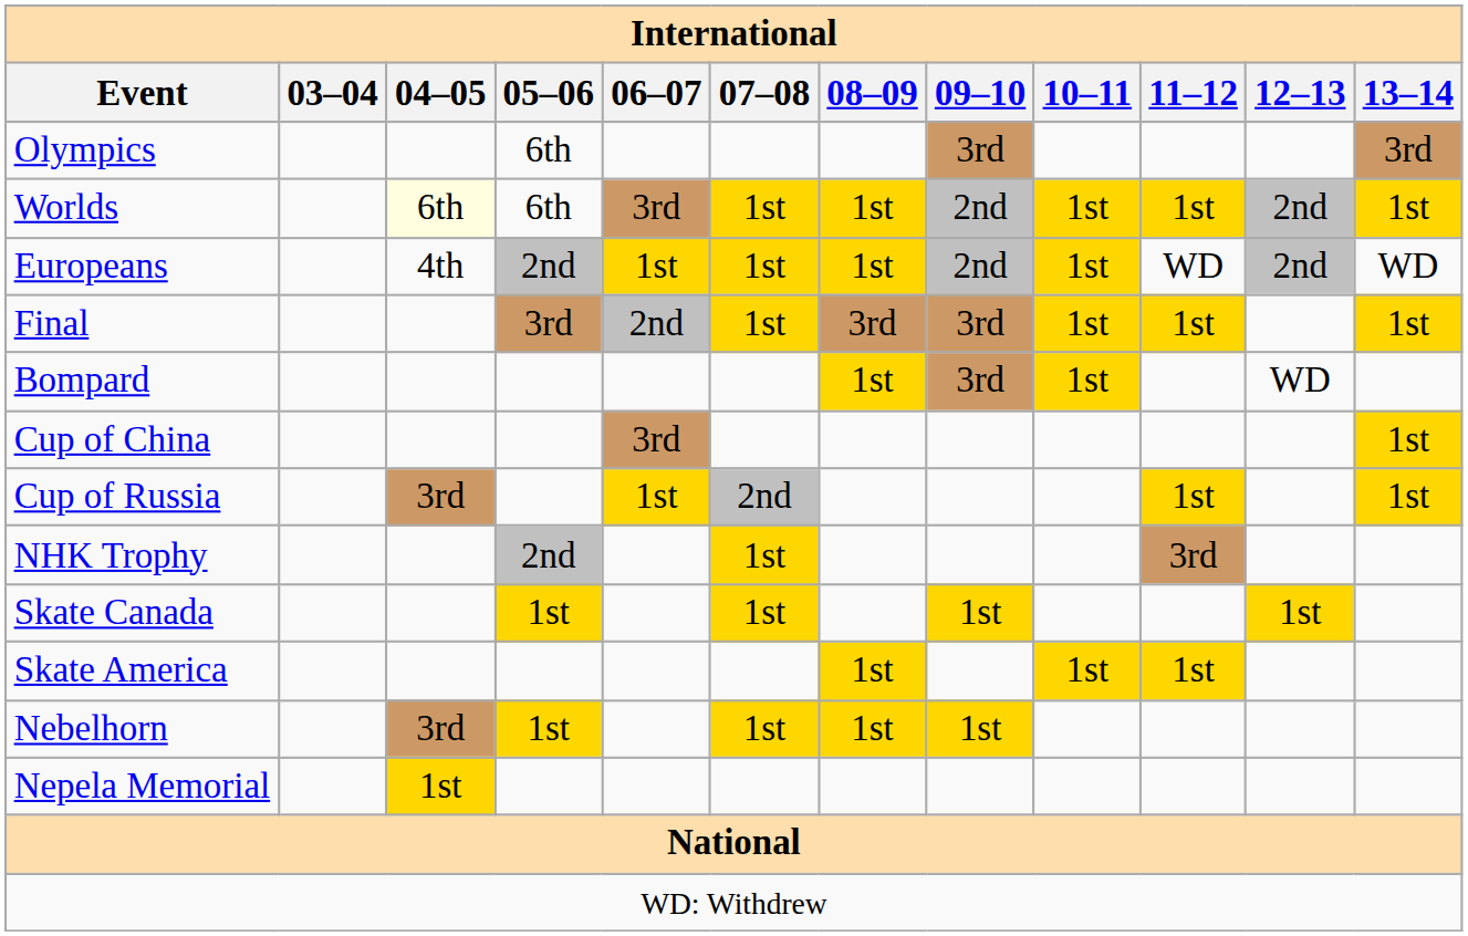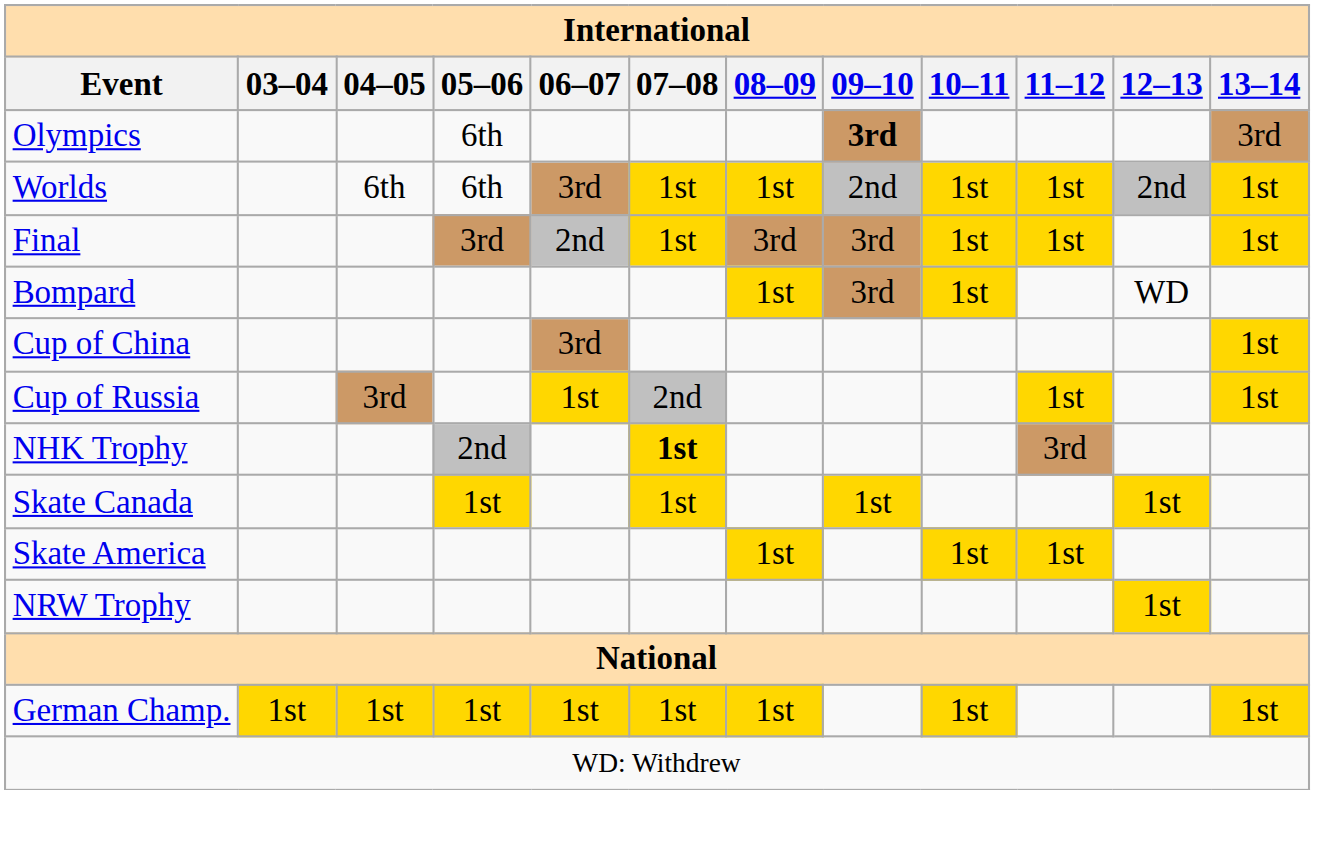Olympics | 09–10: normal -> bold
Worlds | 04–05: lightyellow background -> no background
- row: Europeans | 4th | 2nd | 1st | 1st | 1st | 2nd | 1st | WD | 2nd | WD
NHK Trophy | 07–08: normal -> bold
- row: Nebelhorn | 3rd | 1st | 1st | 1st | 1st
- row: Nepela Memorial | 1st
+ row: NRW Trophy | 1st
+ row: German Champ. | 1st | 1st | 1st | 1st | 1st | 1st | 1st | 1st
